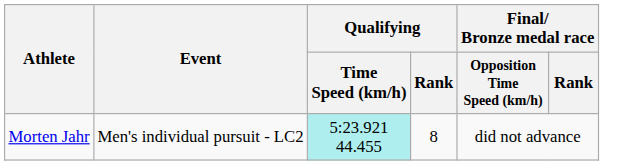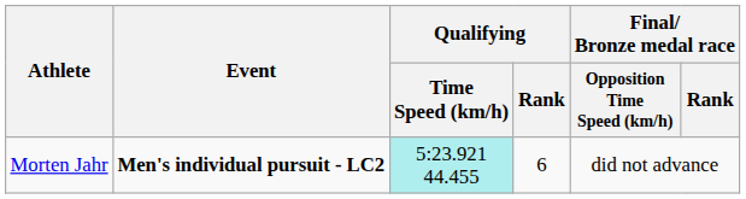Morten Jahr | Event: normal -> bold
Morten Jahr | Qualifying / Rank: 8 -> 6
